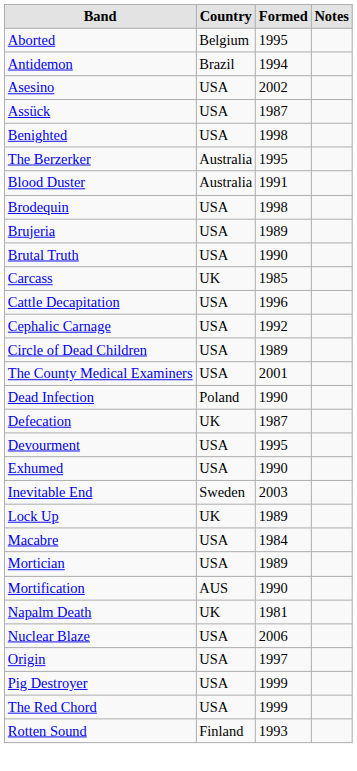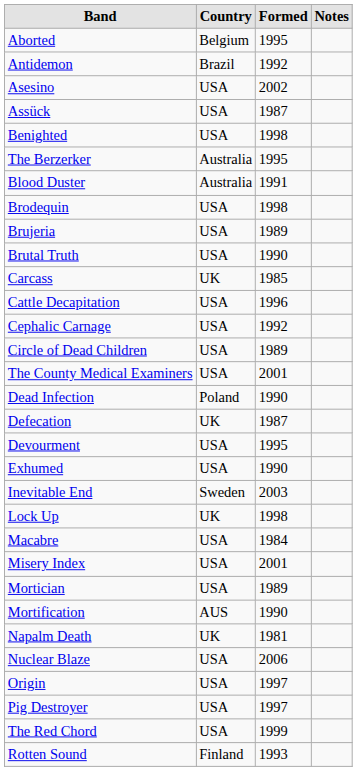Antidemon | Formed: 1994 -> 1992
Lock Up | Formed: 1989 -> 1998
+ row: Misery Index | USA | 2001
Pig Destroyer | Formed: 1999 -> 1997
